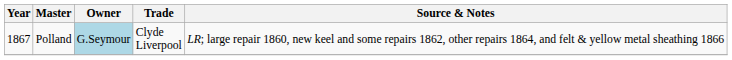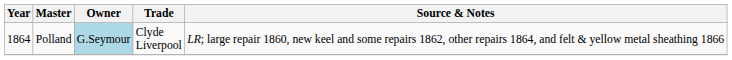Polland | Year: 1867 -> 1864
